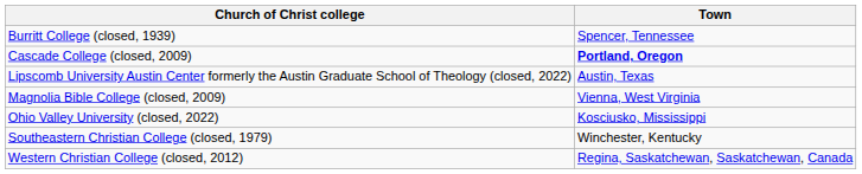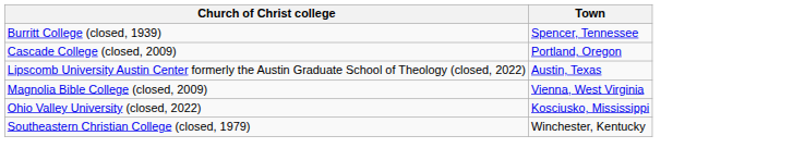Cascade College (closed, 2009) | Town: bold -> normal
- row: Western Christian College (closed, 2012) | Regina, Saskatchewan, Saskatchewan, Canada
